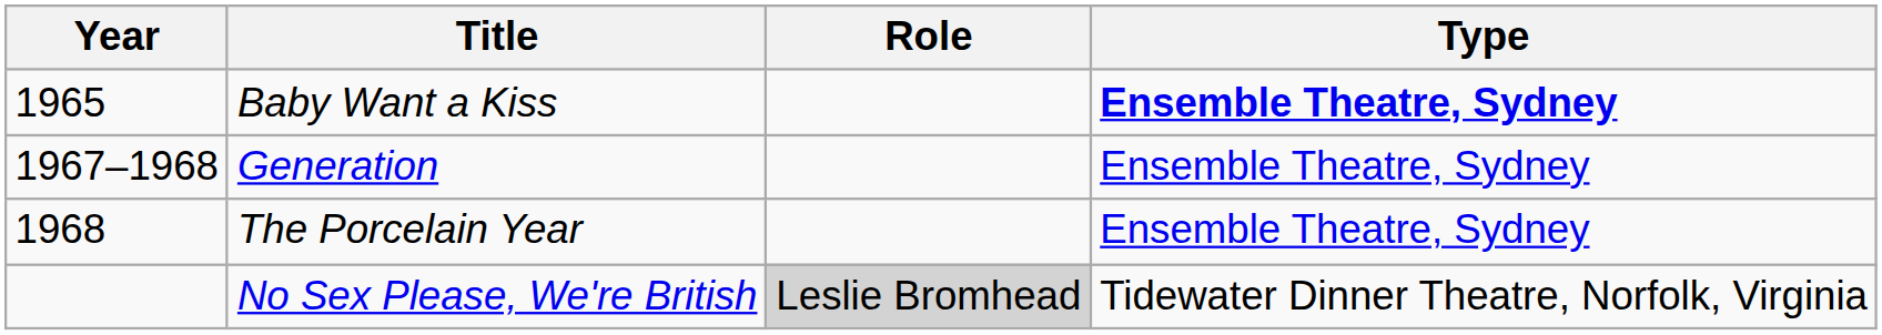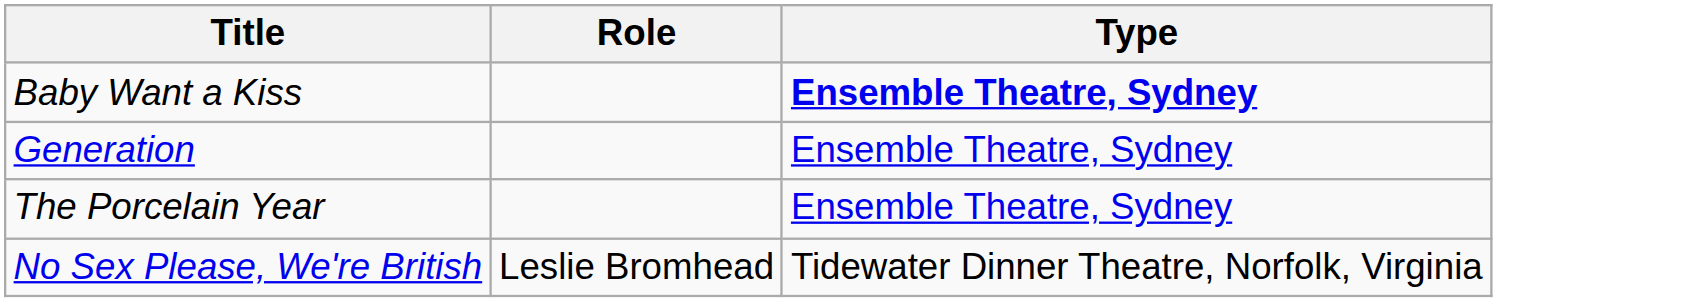- column: Year | 1965 | 1967–1968 | 1968
No Sex Please, We're British | Role: lightgrey background -> no background
